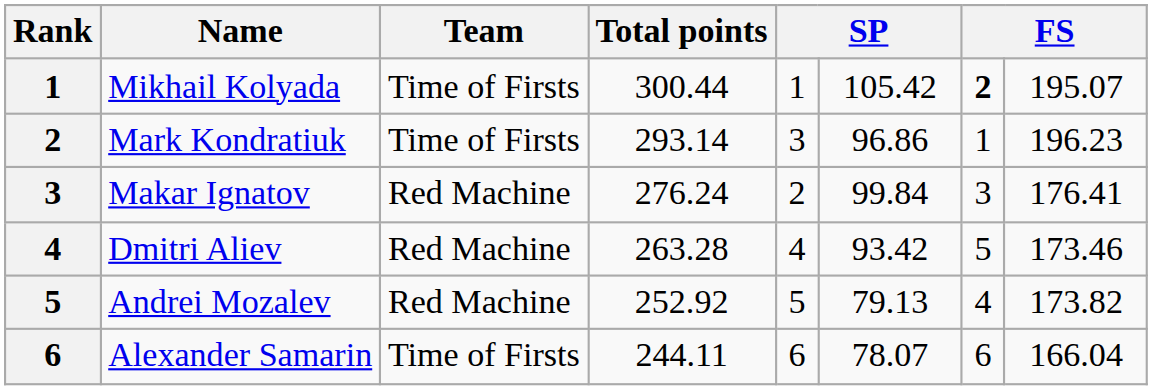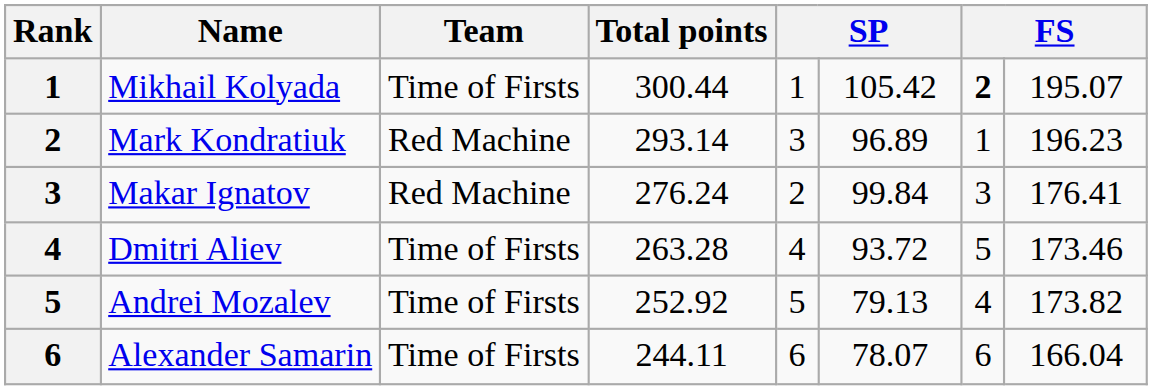Mark Kondratiuk | Team: Time of Firsts -> Red Machine
Mark Kondratiuk | column 6: 96.86 -> 96.89
Dmitri Aliev | Team: Red Machine -> Time of Firsts
Dmitri Aliev | column 6: 93.42 -> 93.72
Andrei Mozalev | Team: Red Machine -> Time of Firsts
